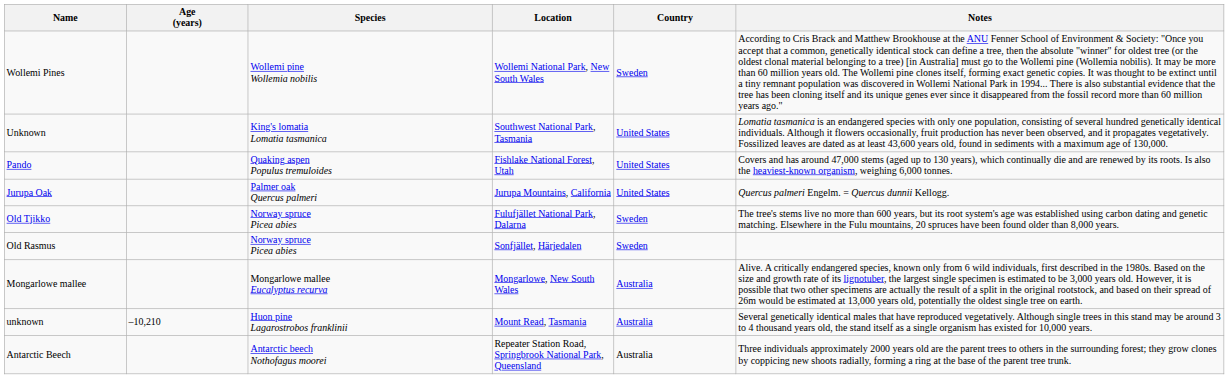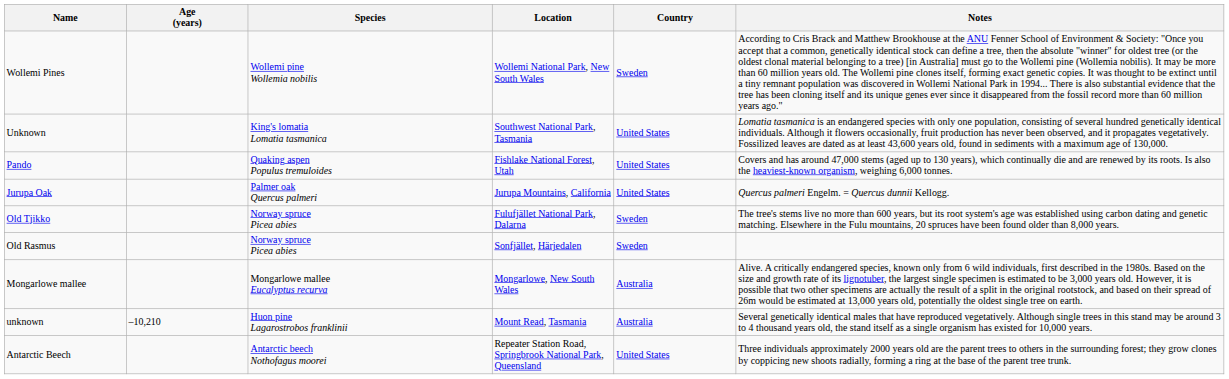Antarctic Beech | Country: Australia -> United States
